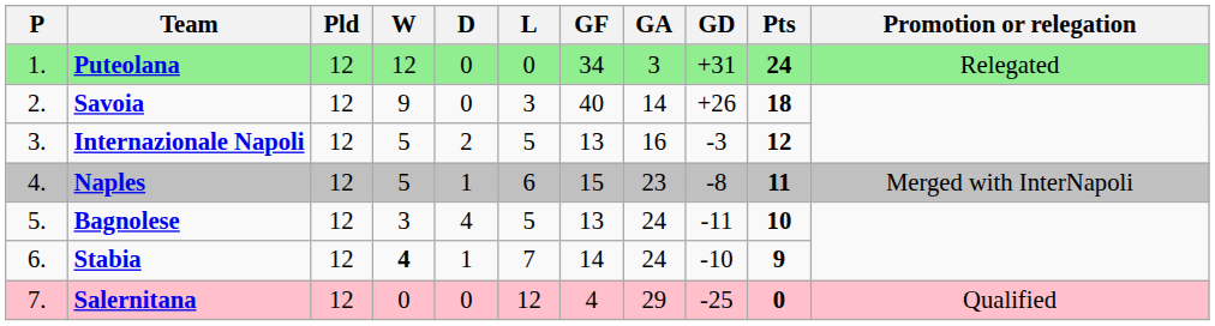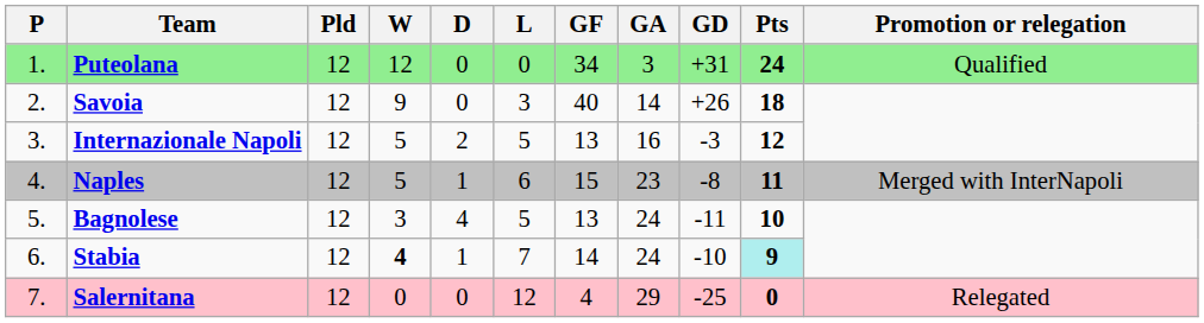Puteolana | Promotion or relegation: Relegated -> Qualified
Stabia | Pts: no background -> paleturquoise background
Salernitana | Promotion or relegation: Qualified -> Relegated
